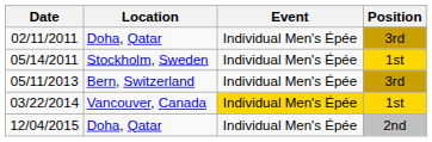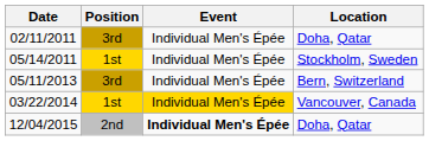columns swapped: Location <-> Position
12/04/2015 | Event: normal -> bold
